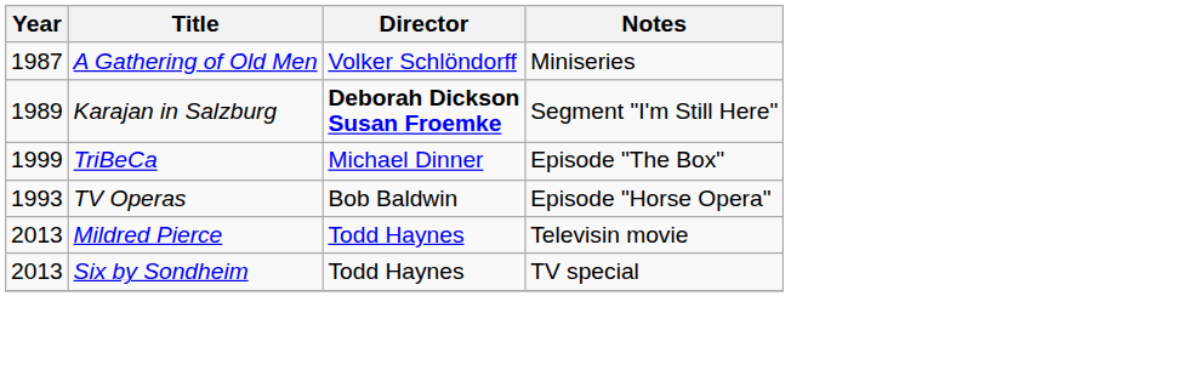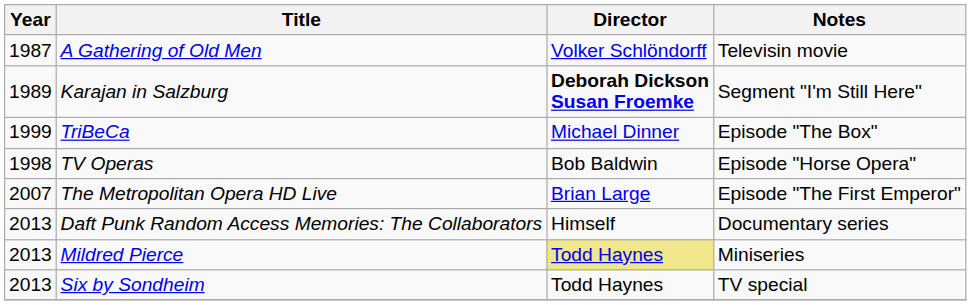A Gathering of Old Men | Notes: Miniseries -> Televisin movie
TV Operas | Year: 1993 -> 1998
+ row: 2007 | The Metropolitan Opera HD Live | Brian Large | Episode "The First Emperor"
+ row: 2013 | Daft Punk Random Access Memories: The Collaborators | Himself | Documentary series
Mildred Pierce | Director: no background -> khaki background
Mildred Pierce | Notes: Televisin movie -> Miniseries
